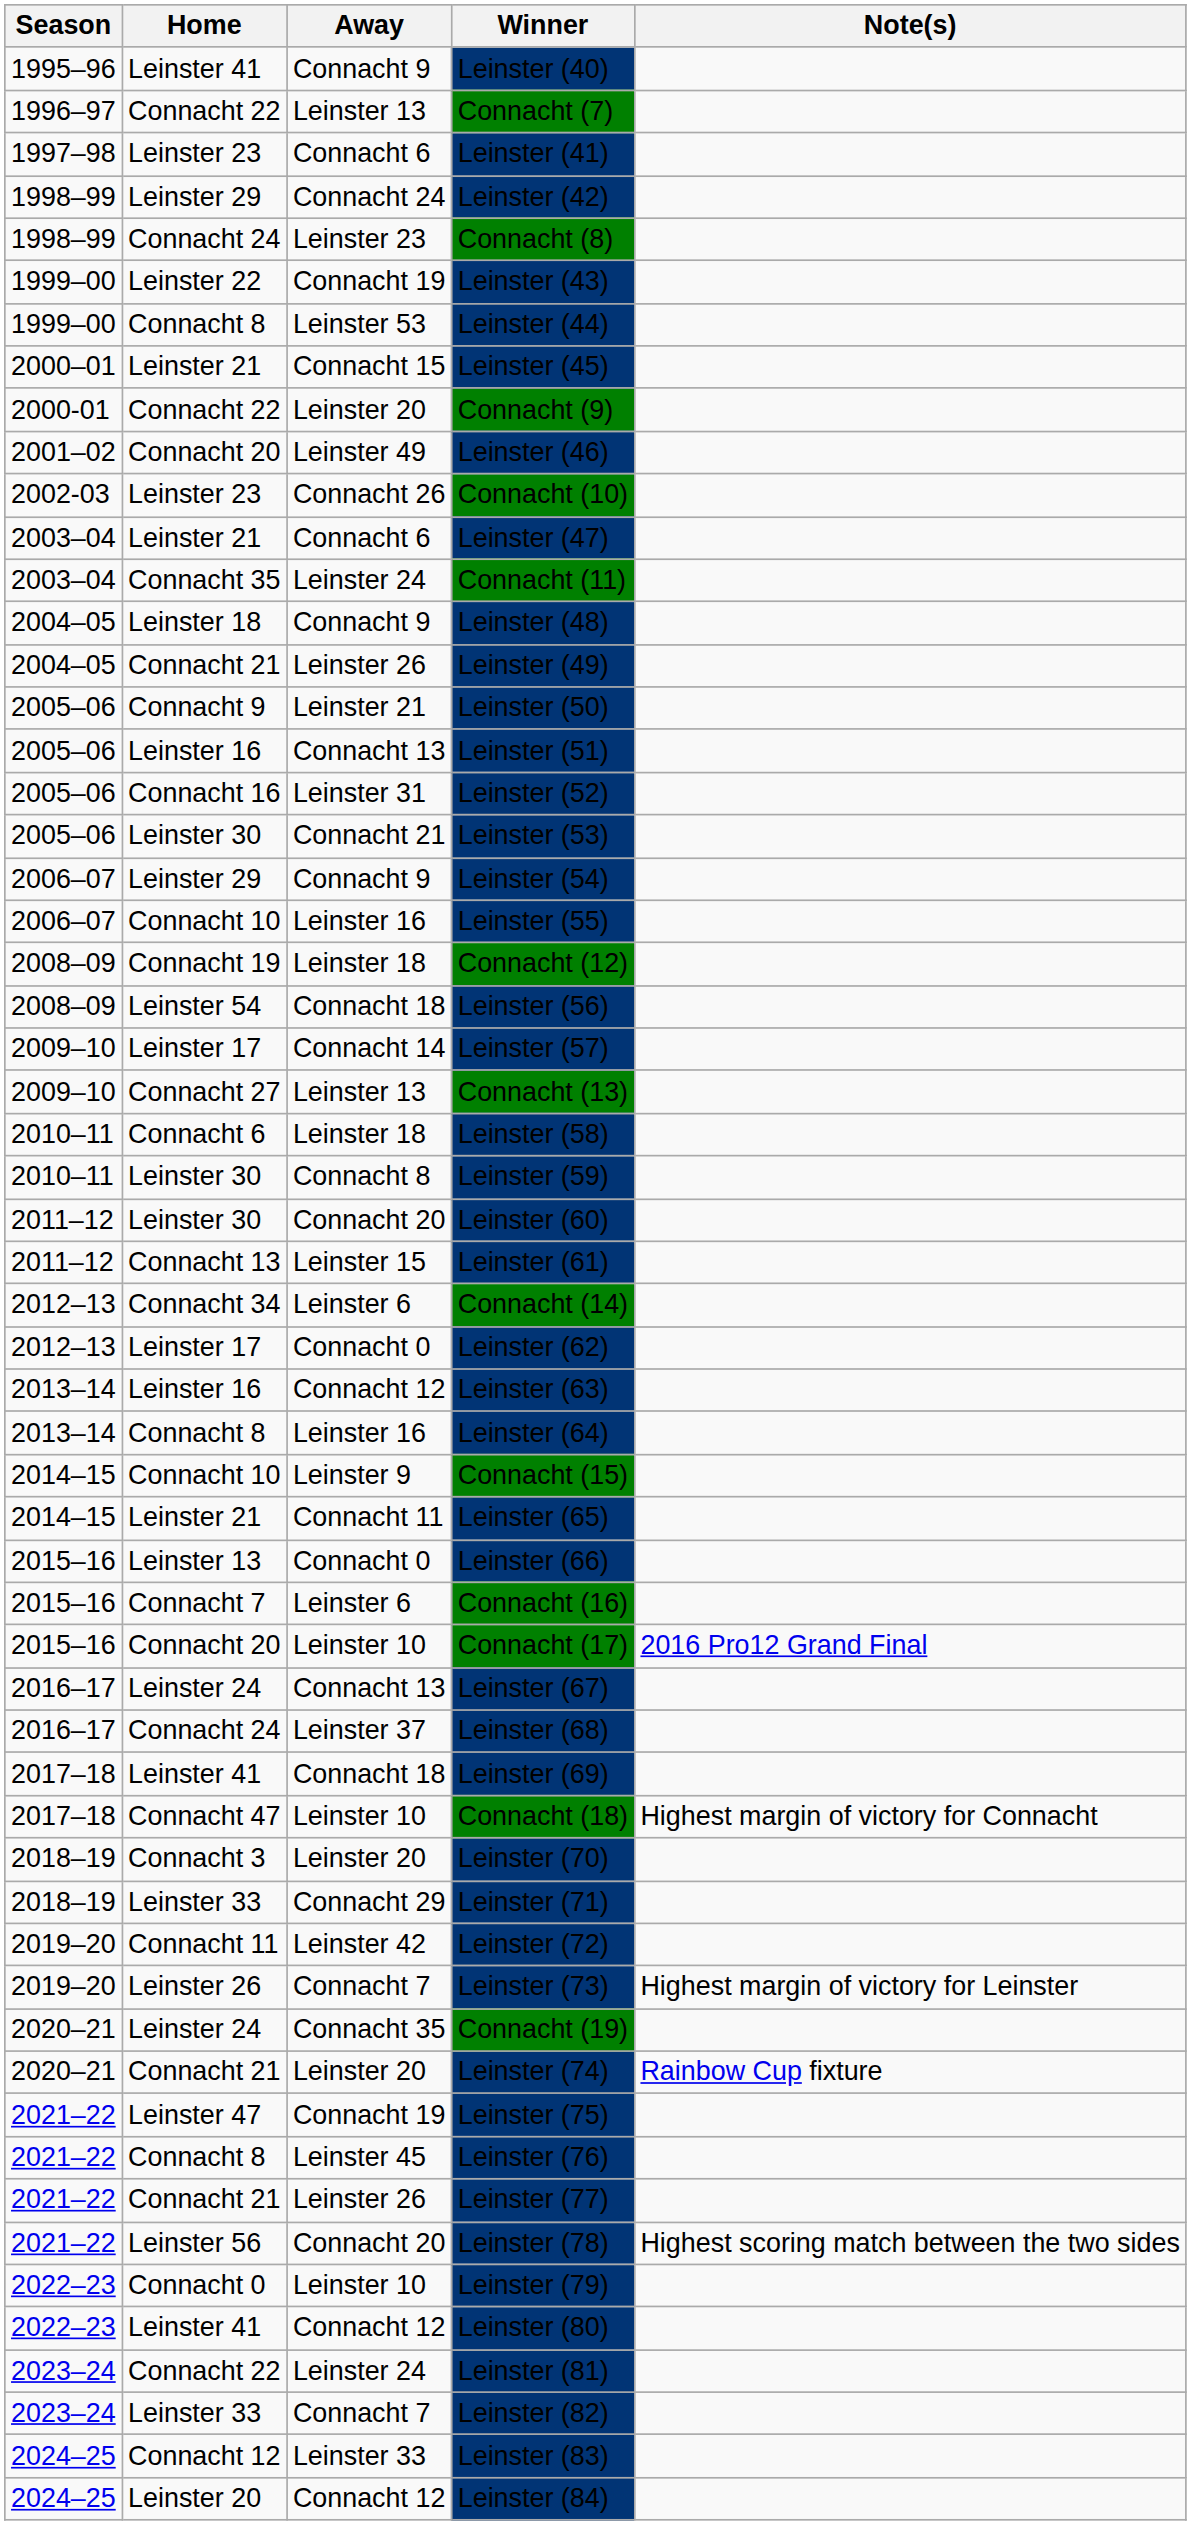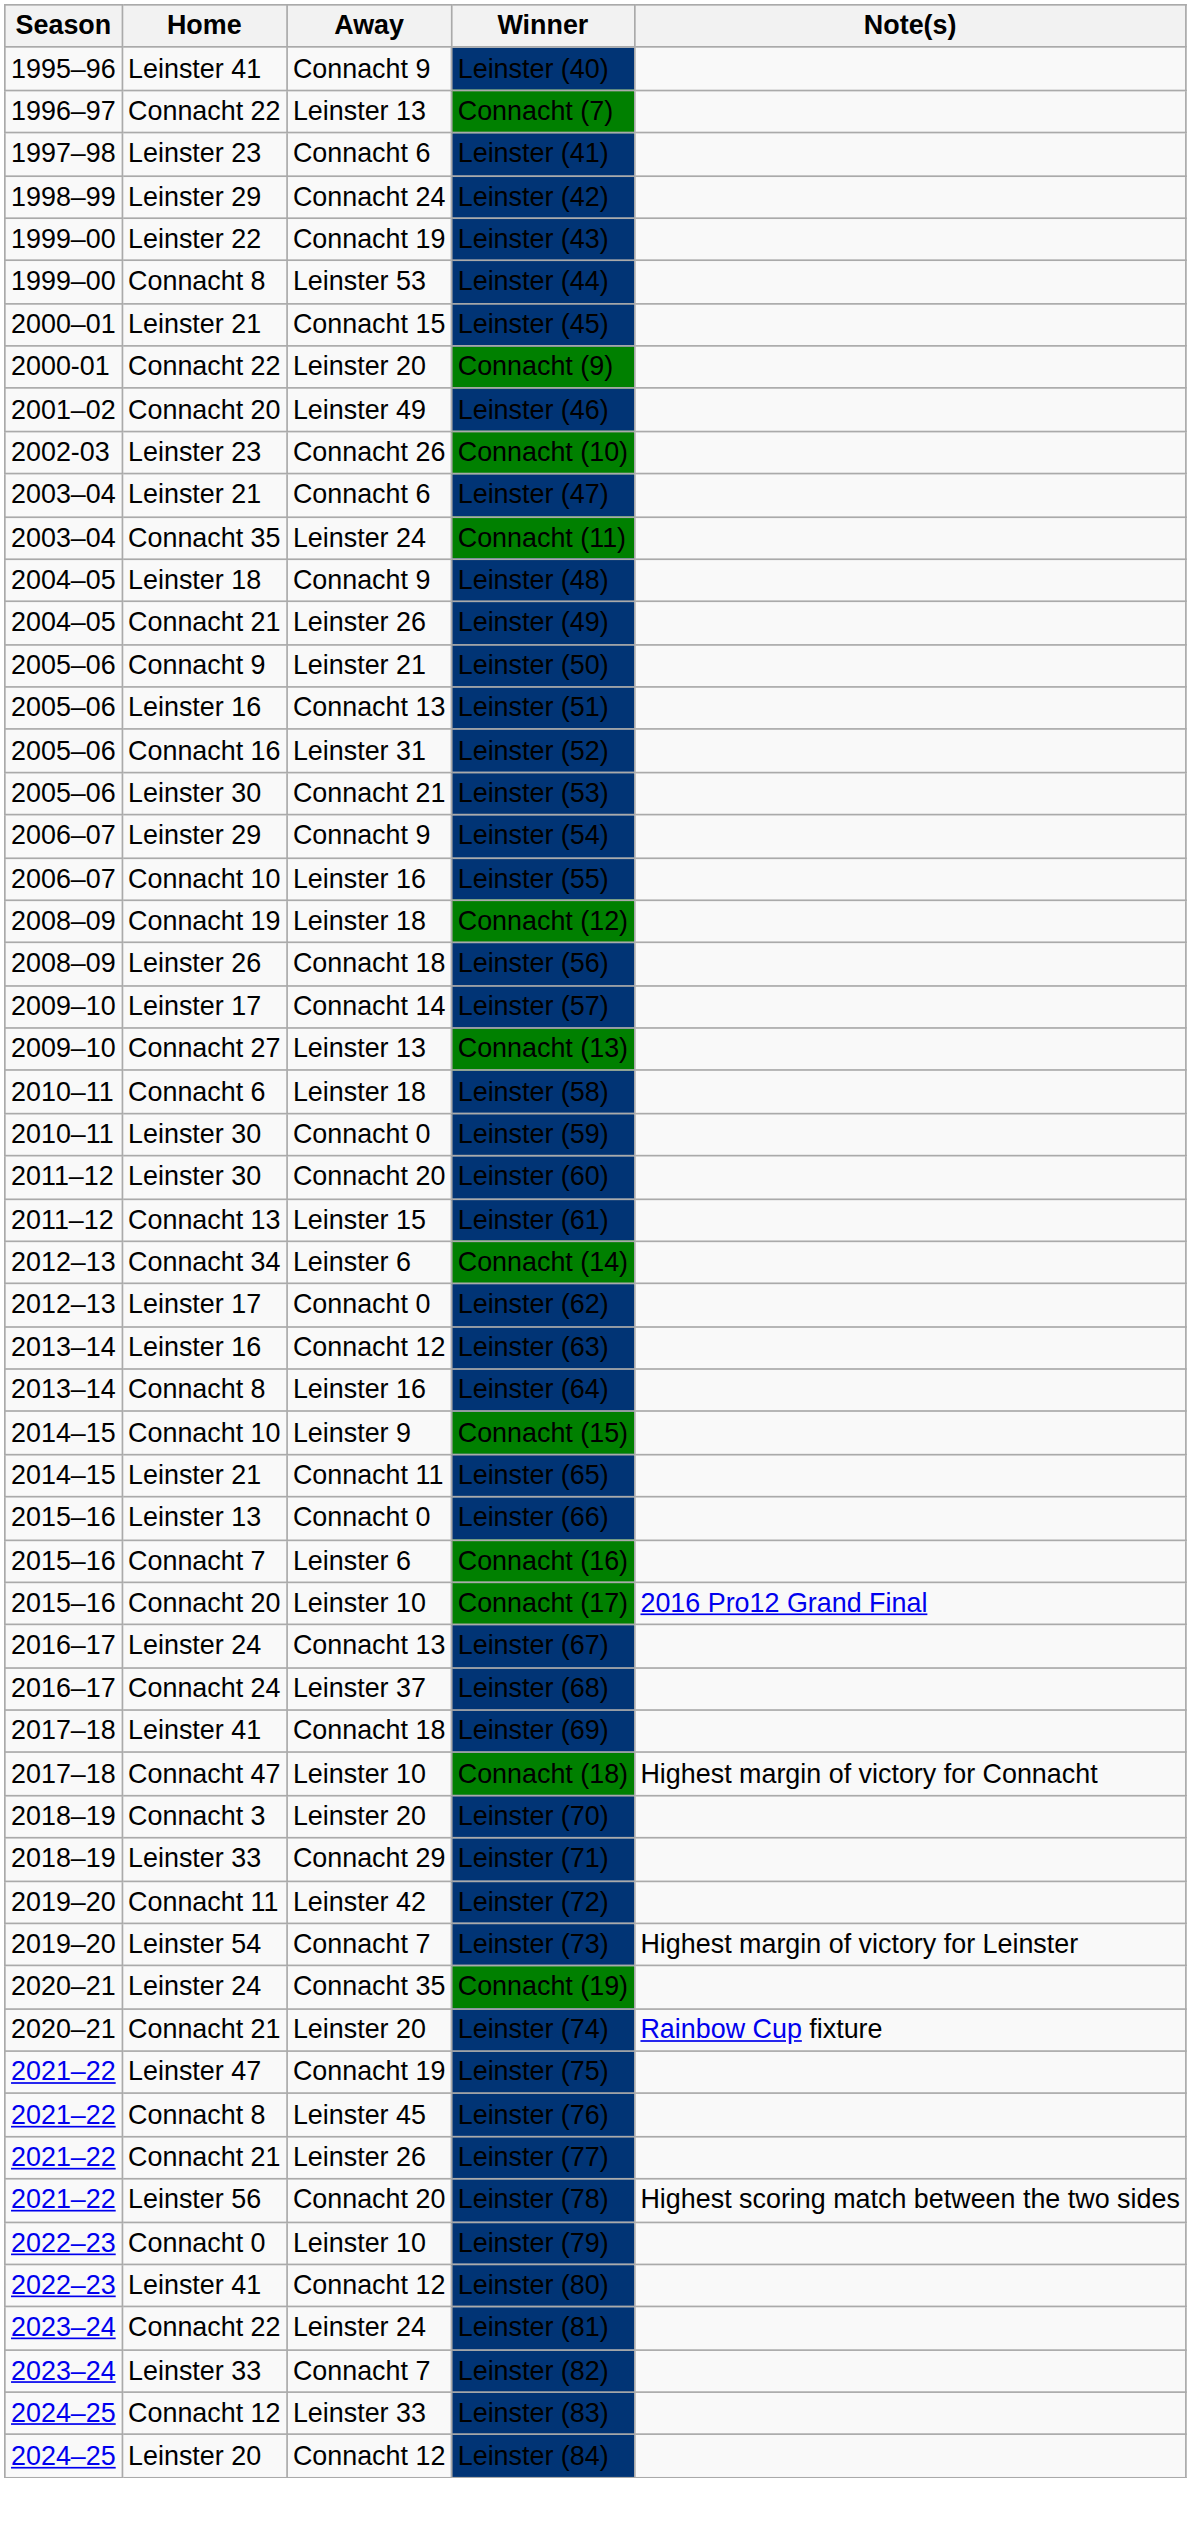- row: 1998–99 | Connacht 24 | Leinster 23 | Connacht (8)
Leinster (56) | Home: Leinster 54 -> Leinster 26
Leinster (59) | Away: Connacht 8 -> Connacht 0
Leinster (73) | Home: Leinster 26 -> Leinster 54
